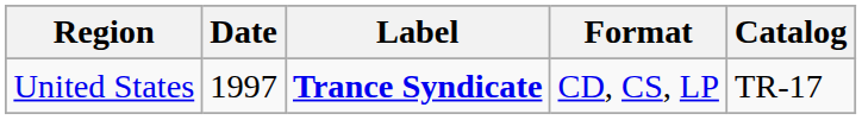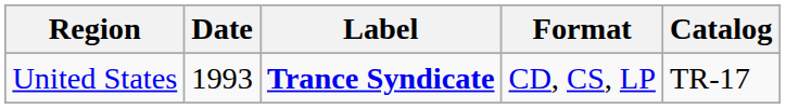United States | Date: 1997 -> 1993
